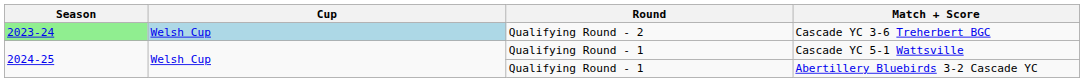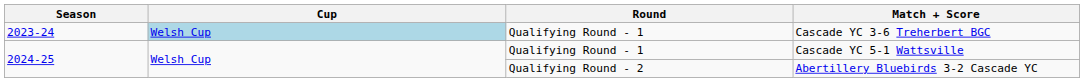Cascade YC 3-6 Treherbert BGC | Season: lightgreen background -> no background
Cascade YC 3-6 Treherbert BGC | Round: Qualifying Round - 2 -> Qualifying Round - 1
Abertillery Bluebirds 3-2 Cascade YC | Round: Qualifying Round - 1 -> Qualifying Round - 2
